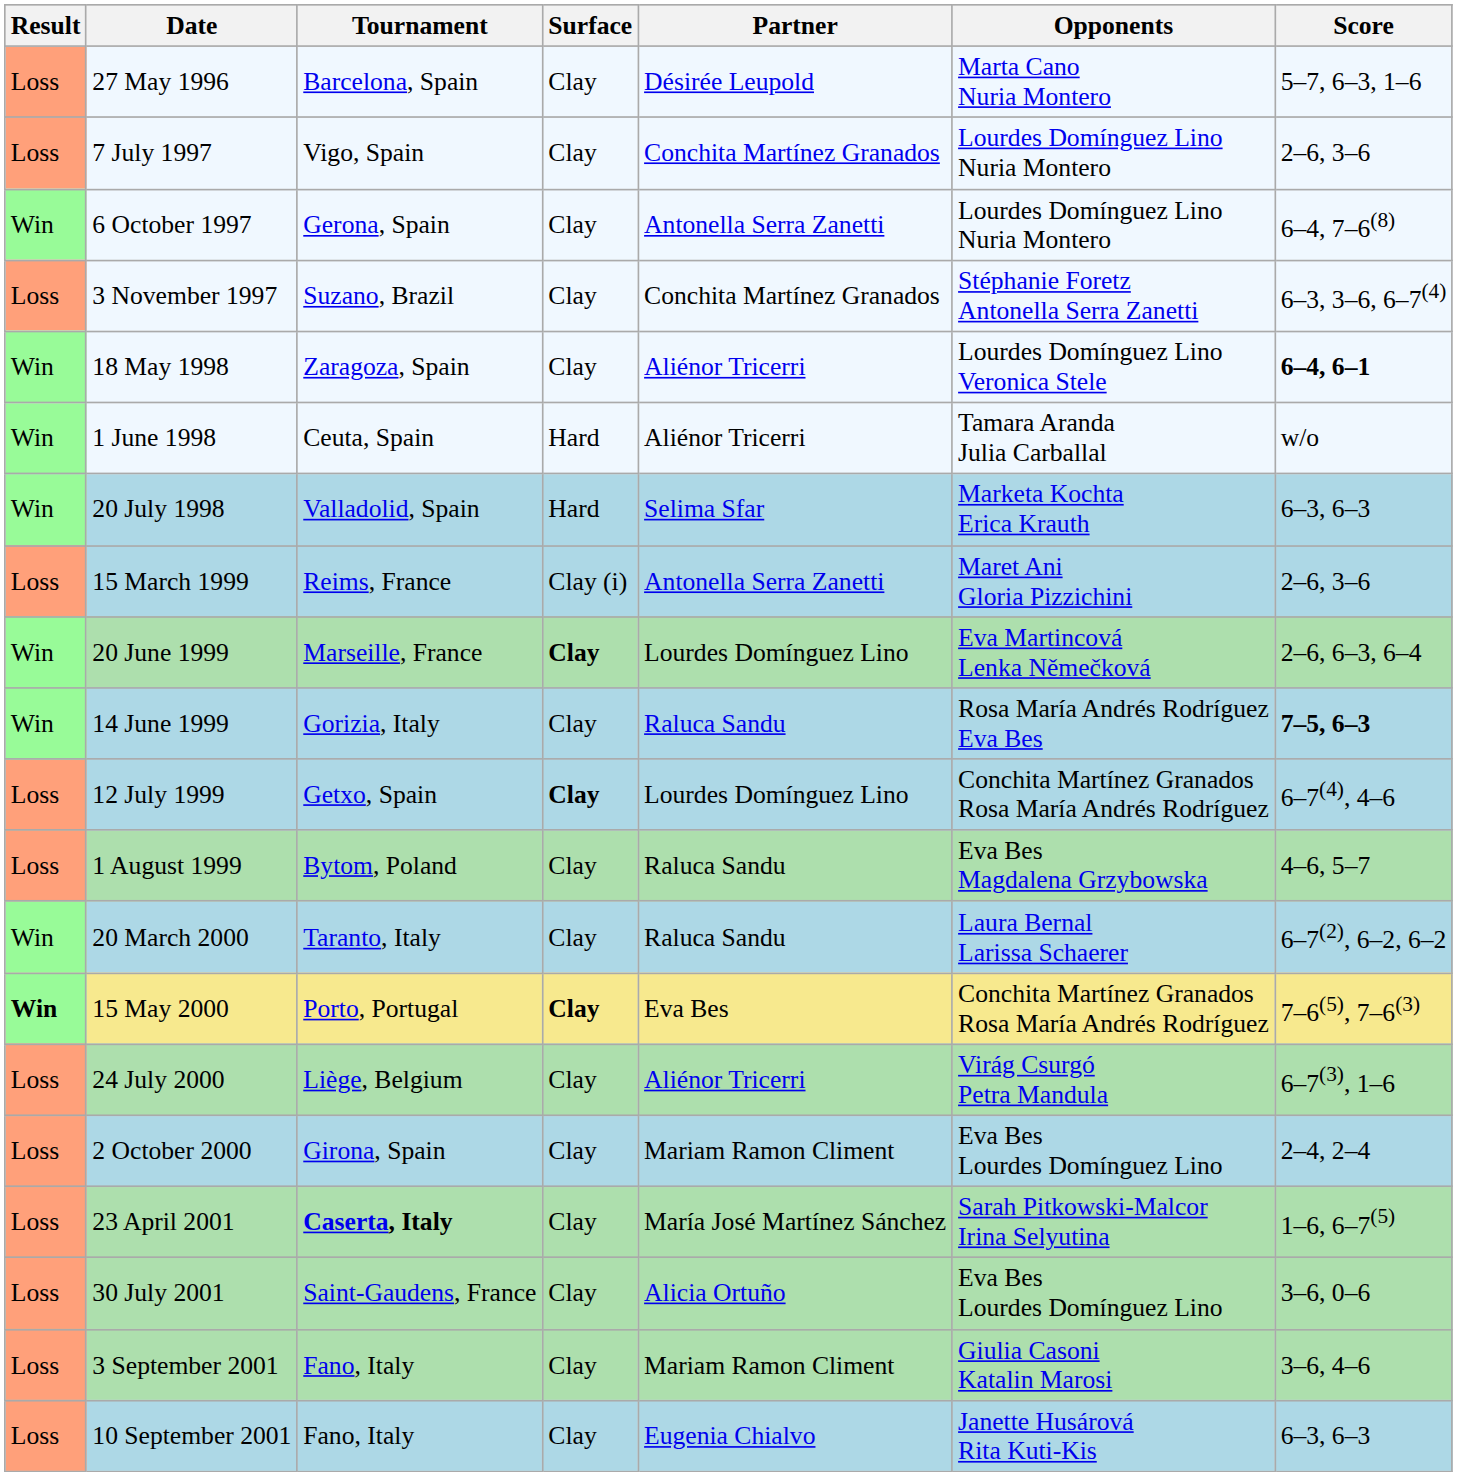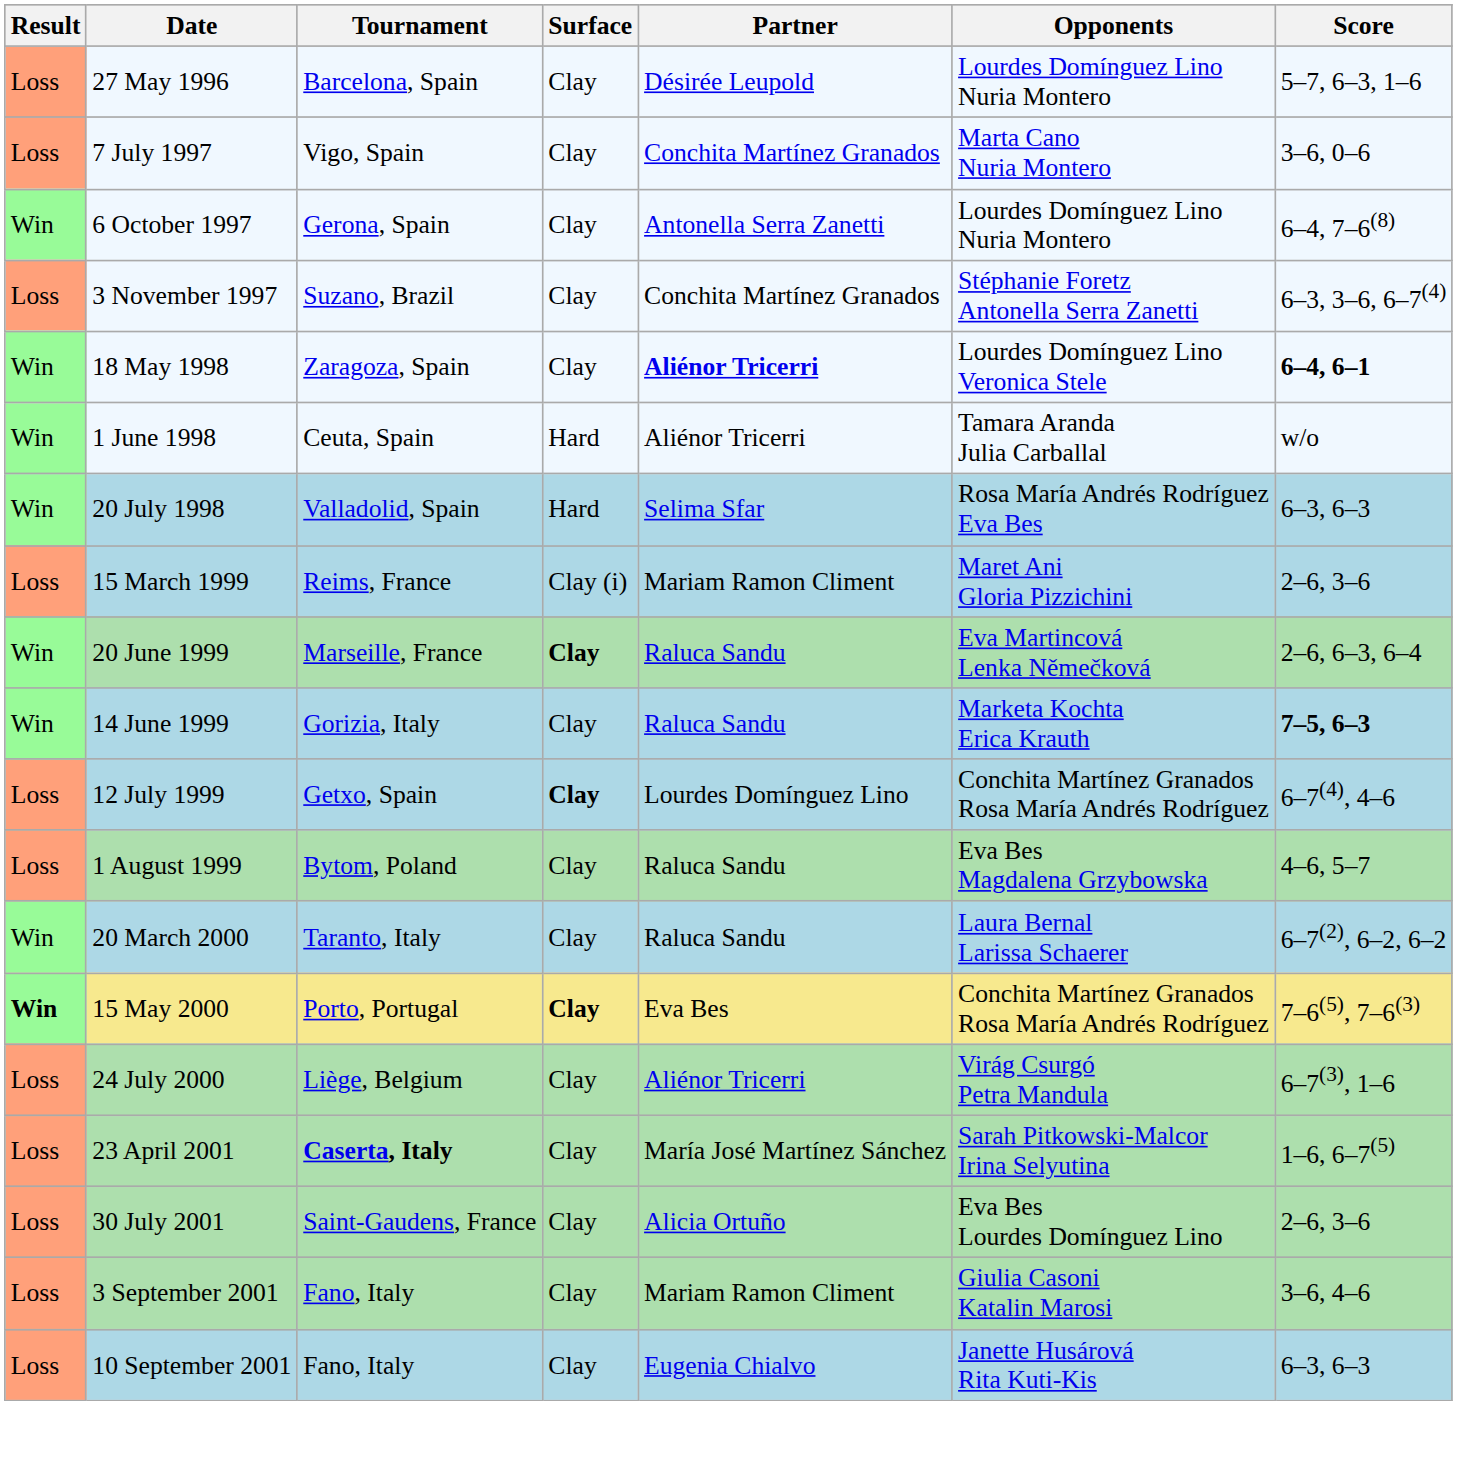27 May 1996 | Opponents: Marta Cano Nuria Montero -> Lourdes Domínguez Lino Nuria Montero
7 July 1997 | Opponents: Lourdes Domínguez Lino Nuria Montero -> Marta Cano Nuria Montero
7 July 1997 | Score: 2–6, 3–6 -> 3–6, 0–6
18 May 1998 | Partner: normal -> bold
20 July 1998 | Opponents: Marketa Kochta Erica Krauth -> Rosa María Andrés Rodríguez Eva Bes
15 March 1999 | Partner: Antonella Serra Zanetti -> Mariam Ramon Climent
20 June 1999 | Partner: Lourdes Domínguez Lino -> Raluca Sandu
14 June 1999 | Opponents: Rosa María Andrés Rodríguez Eva Bes -> Marketa Kochta Erica Krauth
- row: Loss | 2 October 2000 | Girona, Spain | Clay | Mariam Ramon Climent | Eva Bes Lourdes Domínguez Lino | 2–4, 2–4
30 July 2001 | Score: 3–6, 0–6 -> 2–6, 3–6
